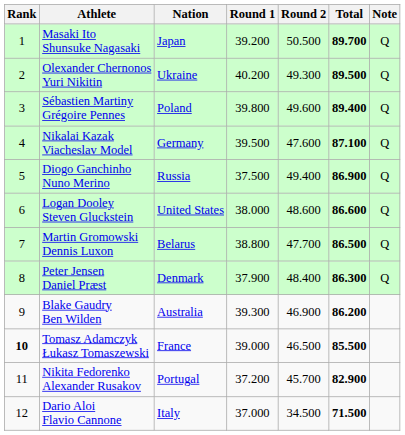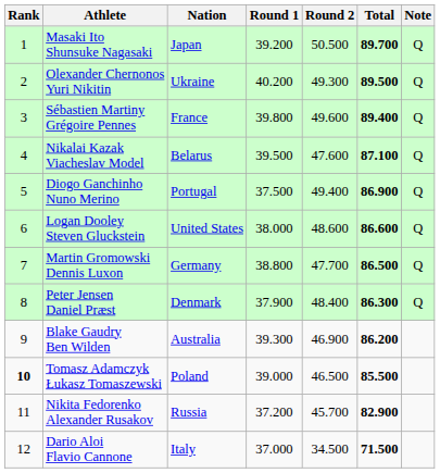Sébastien Martiny Grégoire Pennes | Nation: Poland -> France
Nikalai Kazak Viacheslav Model | Nation: Germany -> Belarus
Diogo Ganchinho Nuno Merino | Nation: Russia -> Portugal
Martin Gromowski Dennis Luxon | Nation: Belarus -> Germany
Tomasz Adamczyk Łukasz Tomaszewski | Nation: France -> Poland
Nikita Fedorenko Alexander Rusakov | Nation: Portugal -> Russia
